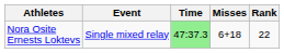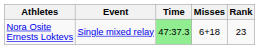Nora Osite Ernests Loktevs | Rank: 22 -> 23
